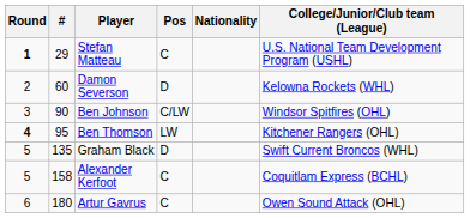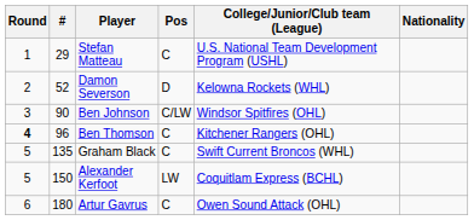columns swapped: Nationality <-> College/Junior/Club team (League)
Stefan Matteau | Round: bold -> normal
Damon Severson | #: 60 -> 52
Ben Thomson | #: 95 -> 96
Ben Thomson | Pos: LW -> C
Graham Black | Pos: D -> C
Alexander Kerfoot | #: 158 -> 150
Alexander Kerfoot | Pos: C -> LW
